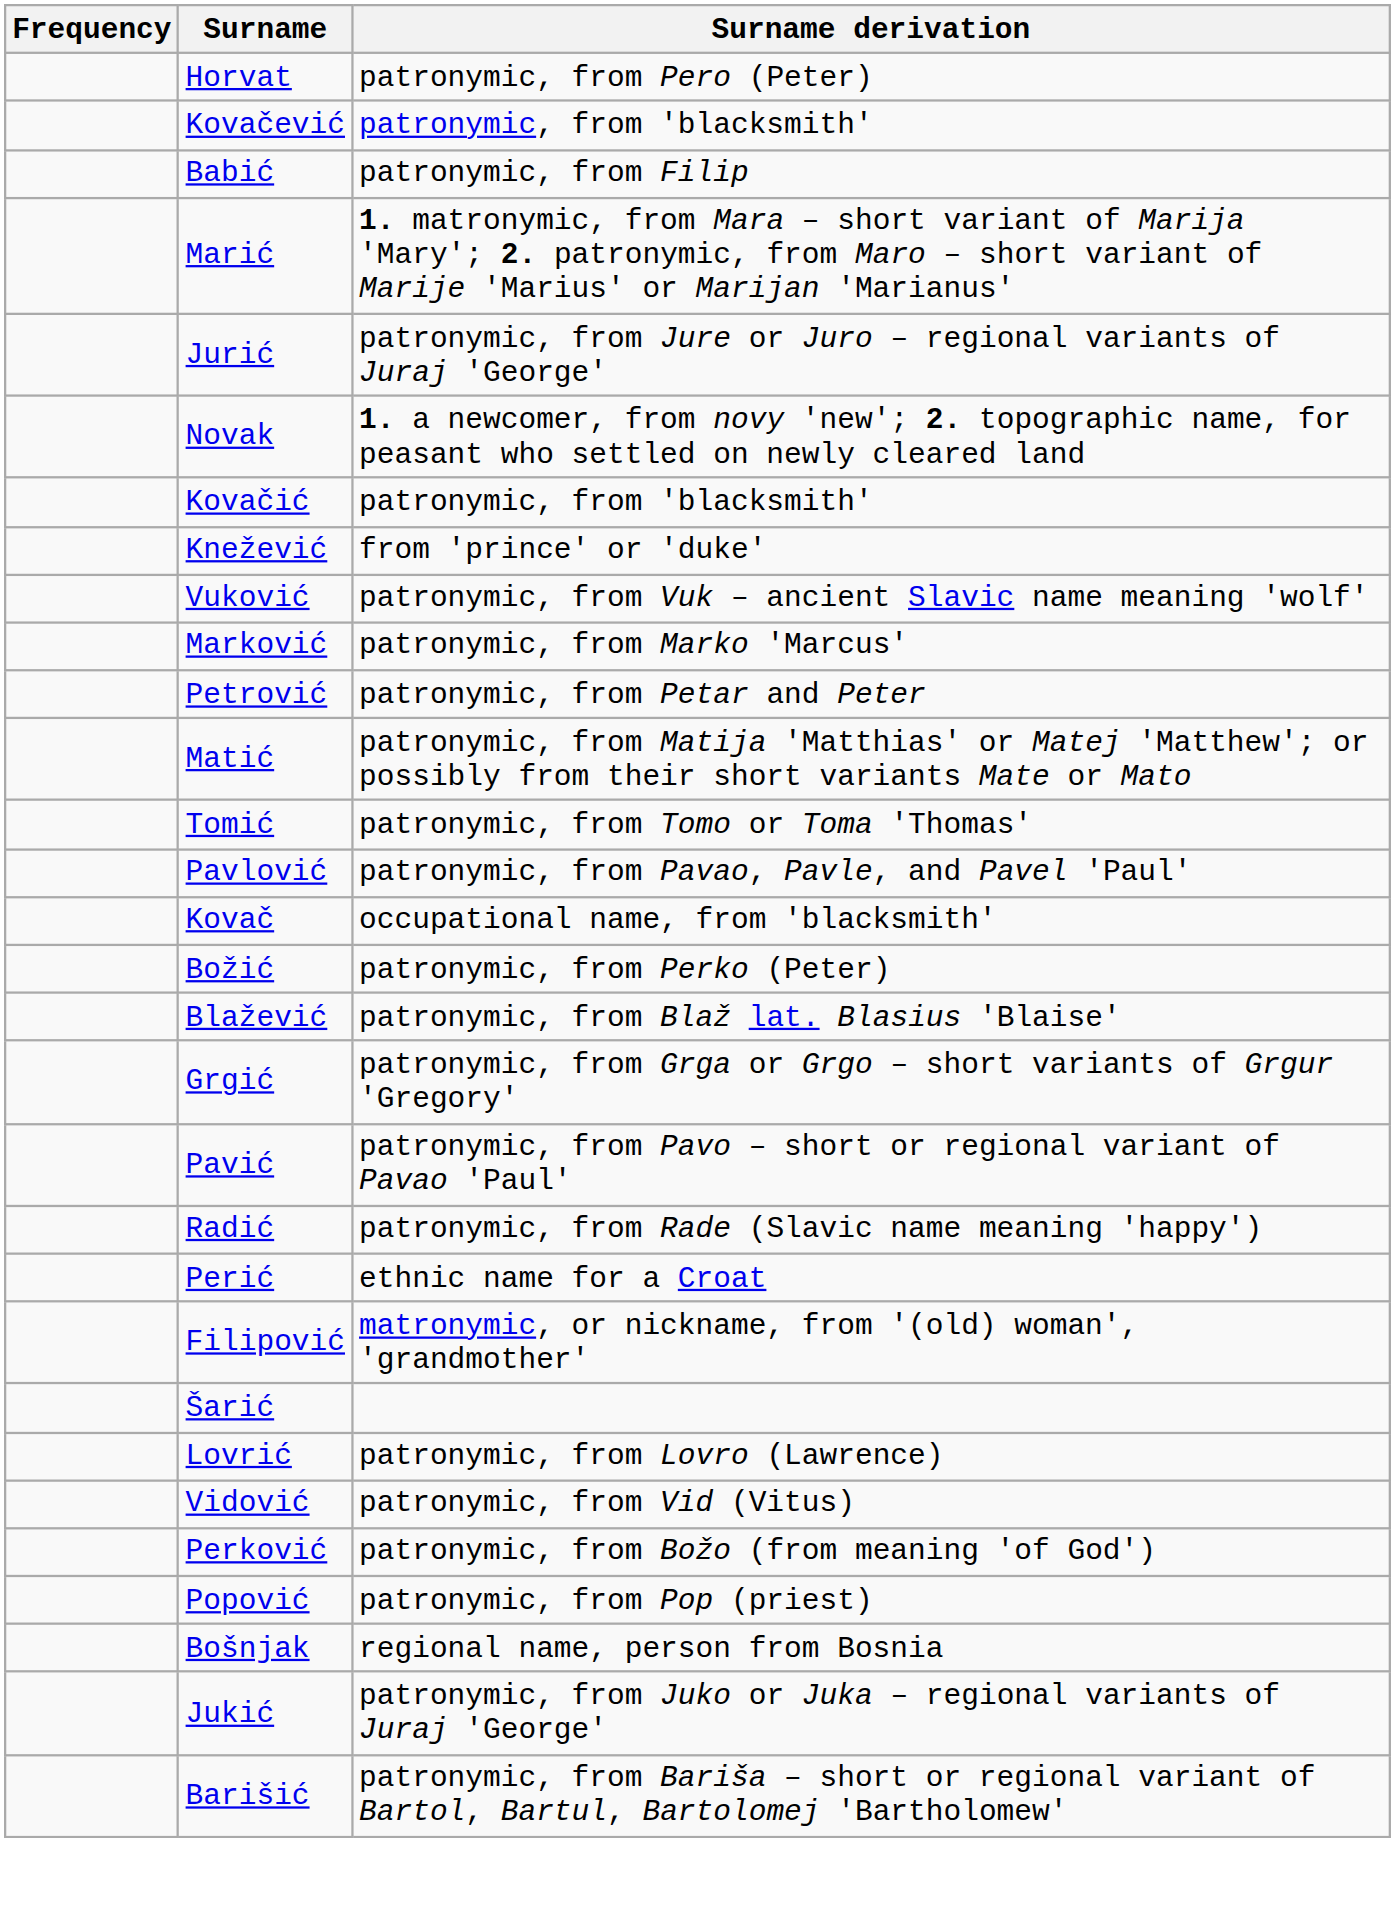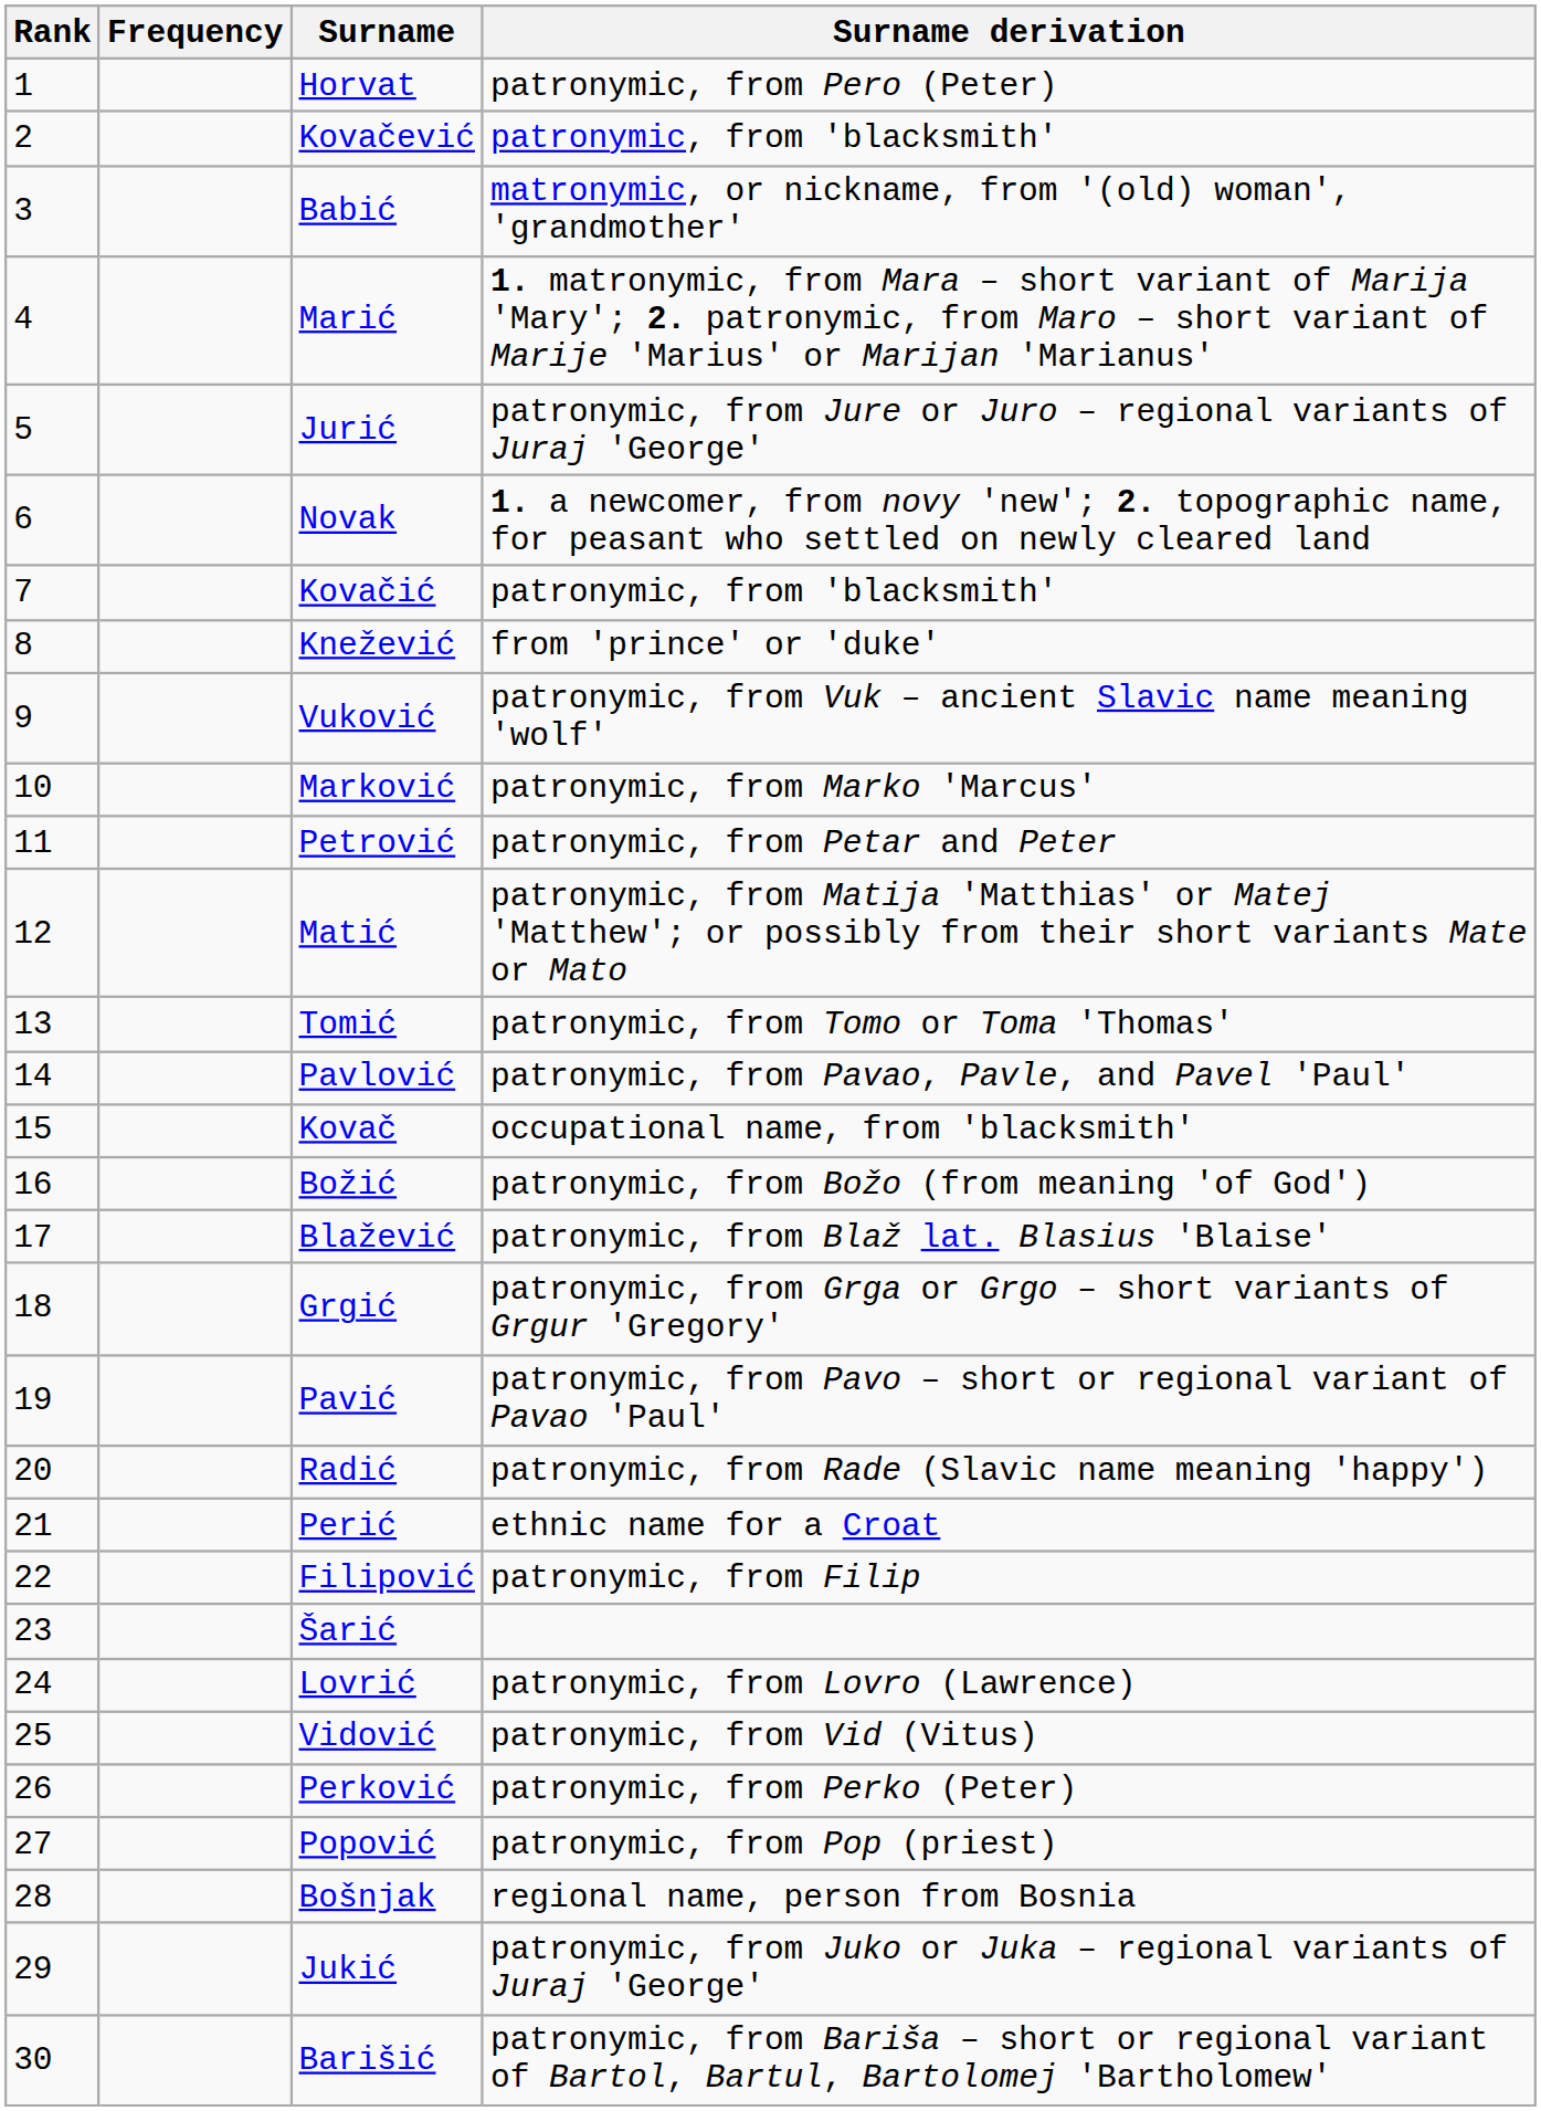+ column: Rank | 1 | 2 | 3 | 4 | 5 | 6 | 7 | 8 | 9 | 10 | 11 | 12 | 13 | 14 | 15 | 16 | 17 | 18 | 19 | 20 | 21 | 22 | 23 | 24 | 25 | 26 | 27 | 28 | 29 | 30
Babić | Surname derivation: patronymic, from Filip -> matronymic, or nickname, from '(old) woman', 'grandmother'
Božić | Surname derivation: patronymic, from Perko (Peter) -> patronymic, from Božo (from meaning 'of God')
Filipović | Surname derivation: matronymic, or nickname, from '(old) woman', 'grandmother' -> patronymic, from Filip
Perković | Surname derivation: patronymic, from Božo (from meaning 'of God') -> patronymic, from Perko (Peter)
